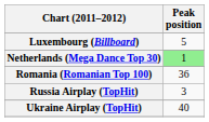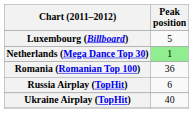Russia Airplay (TopHit) | Peak position: 3 -> 6
